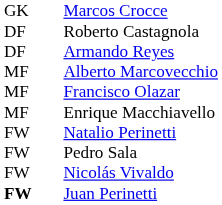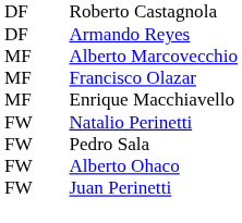- row: GK | Marcos Crocce
+ row: FW | Alberto Ohaco
- row: FW | Nicolás Vivaldo
Juan Perinetti | column 1: bold -> normal
